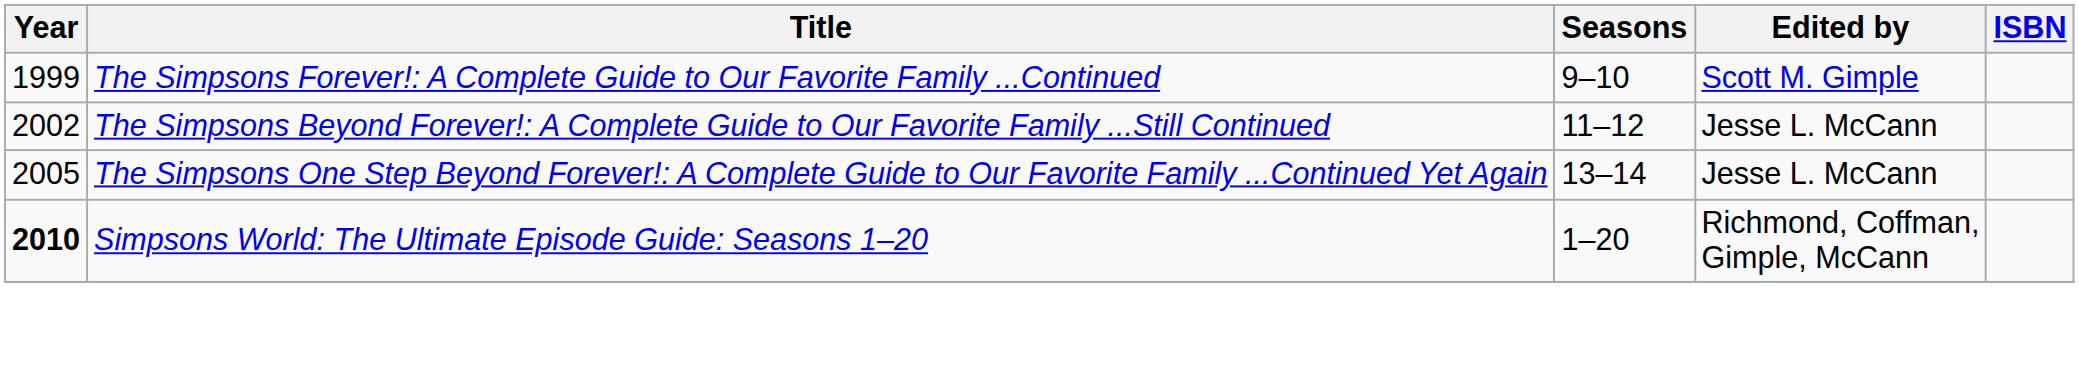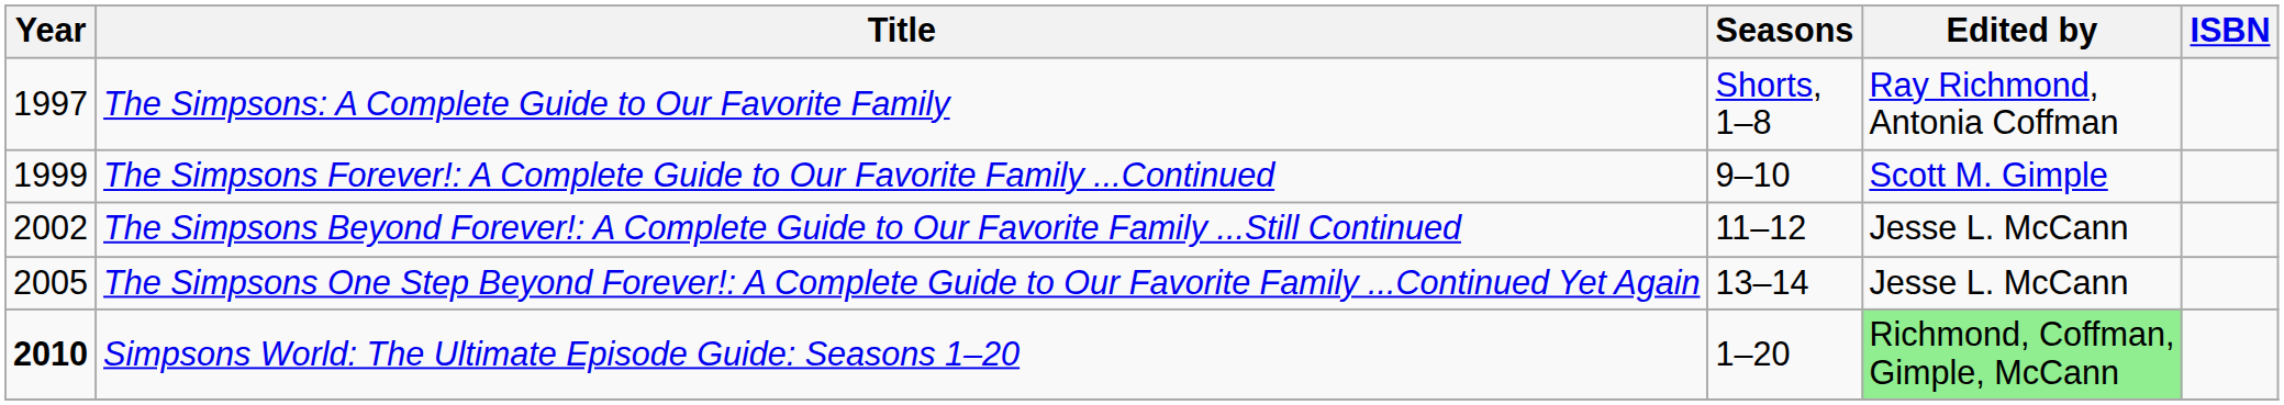+ row: 1997 | The Simpsons: A Complete Guide to Our Favorite Family | Shorts, 1–8 | Ray Richmond, Antonia Coffman
Simpsons World: The Ultimate Episode Guide: Seasons 1–20 | Edited by: no background -> lightgreen background
